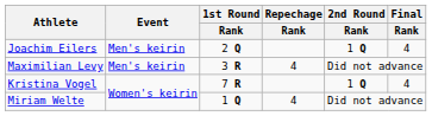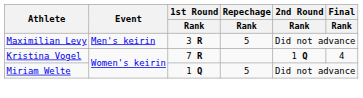- row: Joachim Eilers | Men's keirin | 2 Q | 1 Q | 4
Maximilian Levy | Repechage / Rank: 4 -> 5
Miriam Welte | Repechage / Rank: 4 -> 5
